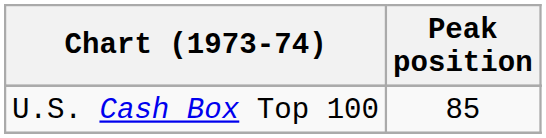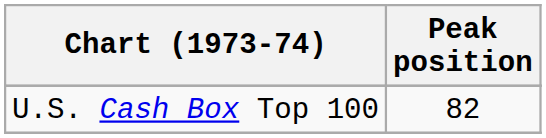U.S. Cash Box Top 100 | Peak position: 85 -> 82
